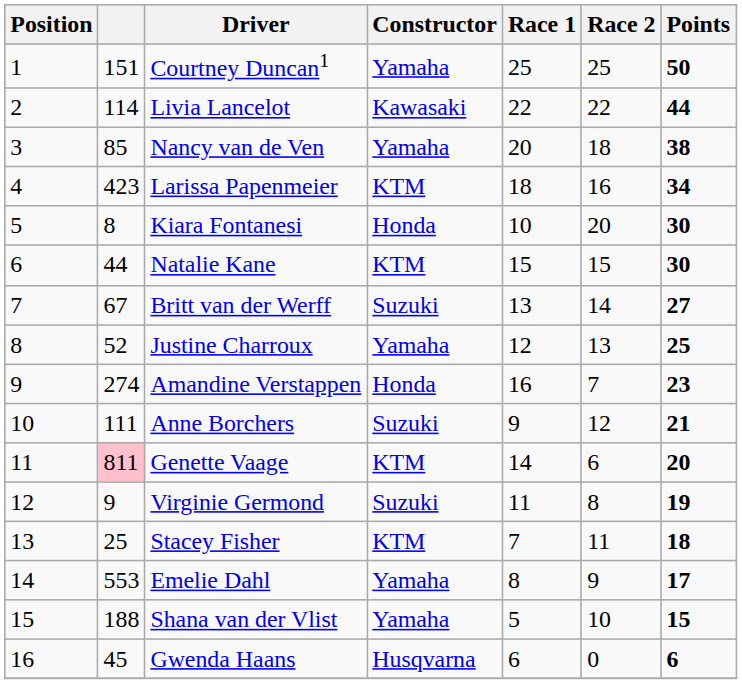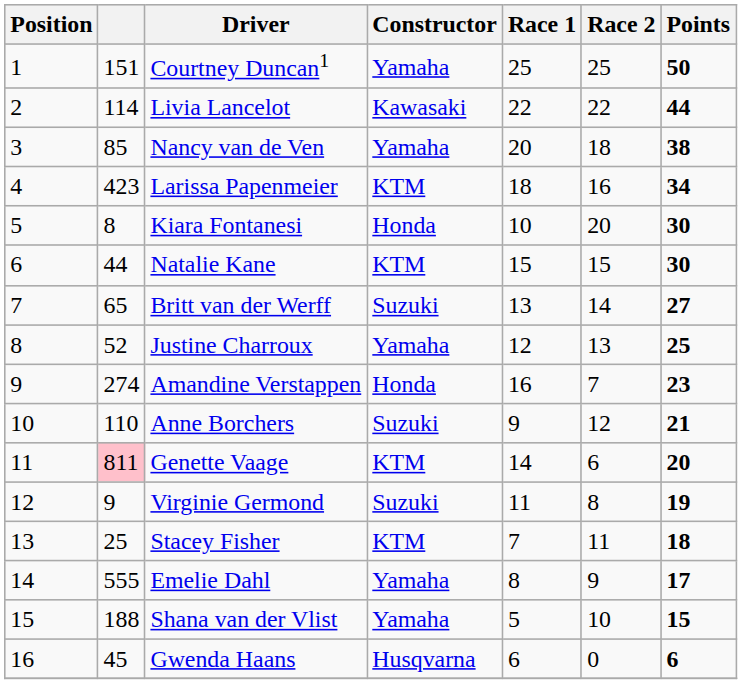Britt van der Werff | column 2: 67 -> 65
Anne Borchers | column 2: 111 -> 110
Emelie Dahl | column 2: 553 -> 555
